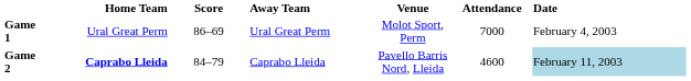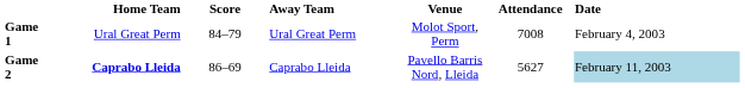Game 1 | Score: 86–69 -> 84–79
Game 1 | Attendance: 7000 -> 7008
Game 2 | Score: 84–79 -> 86–69
Game 2 | Attendance: 4600 -> 5627
